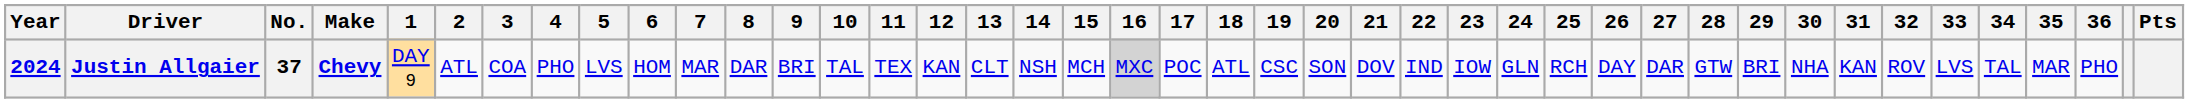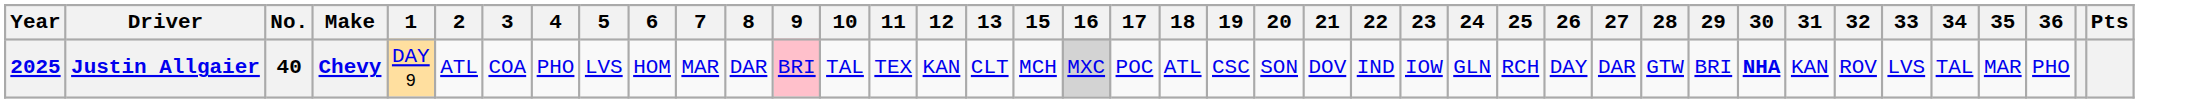- column: 14 | NSH
Justin Allgaier | Year: 2024 -> 2025
Justin Allgaier | No.: 37 -> 40
Justin Allgaier | 9: no background -> pink background
Justin Allgaier | 30: normal -> bold
